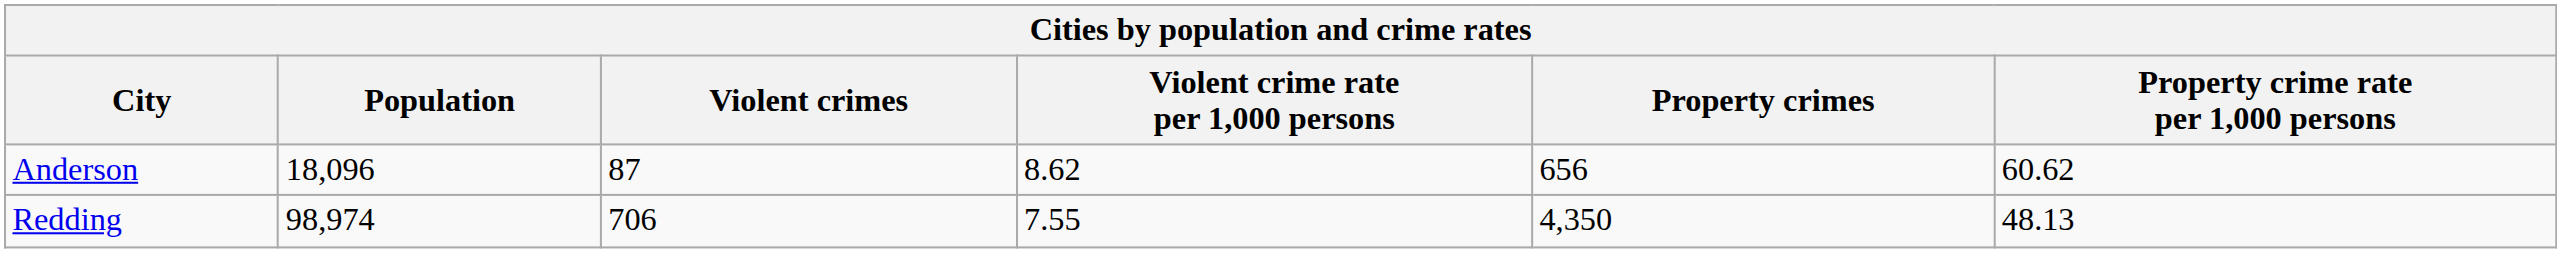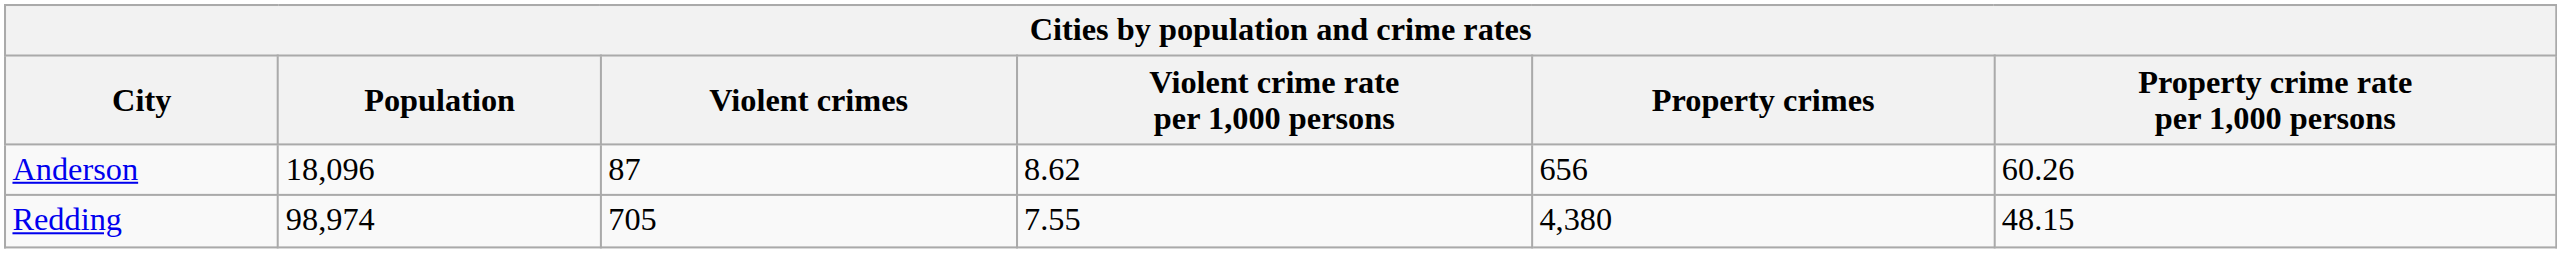Anderson | Property crime rate per 1,000 persons: 60.62 -> 60.26
Redding | Violent crimes: 706 -> 705
Redding | Property crimes: 4,350 -> 4,380
Redding | Property crime rate per 1,000 persons: 48.13 -> 48.15
